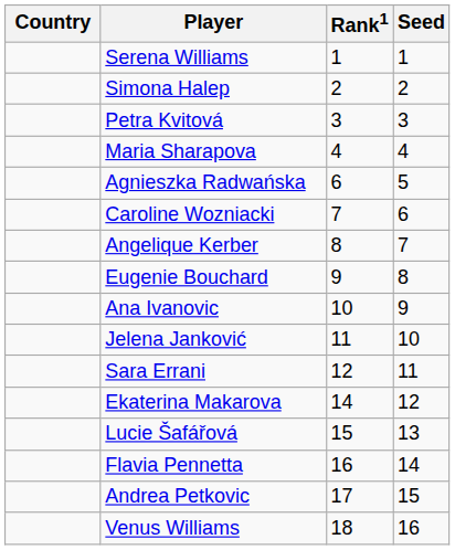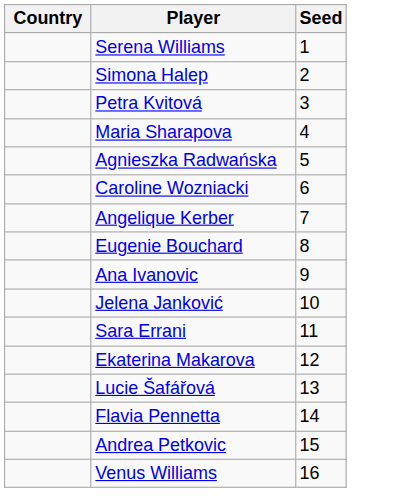- column: Rank1 | 1 | 2 | 3 | 4 | 6 | 7 | 8 | 9 | 10 | 11 | 12 | 14 | 15 | 16 | 17 | 18
